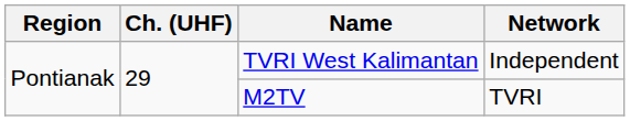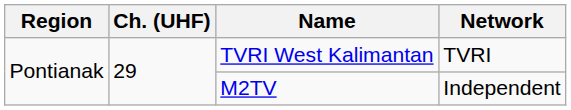TVRI West Kalimantan | Network: Independent -> TVRI
M2TV | Network: TVRI -> Independent
